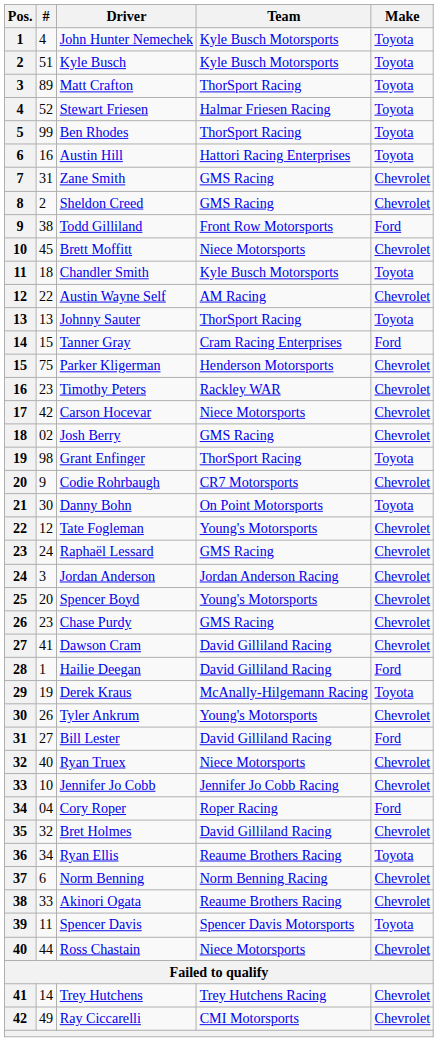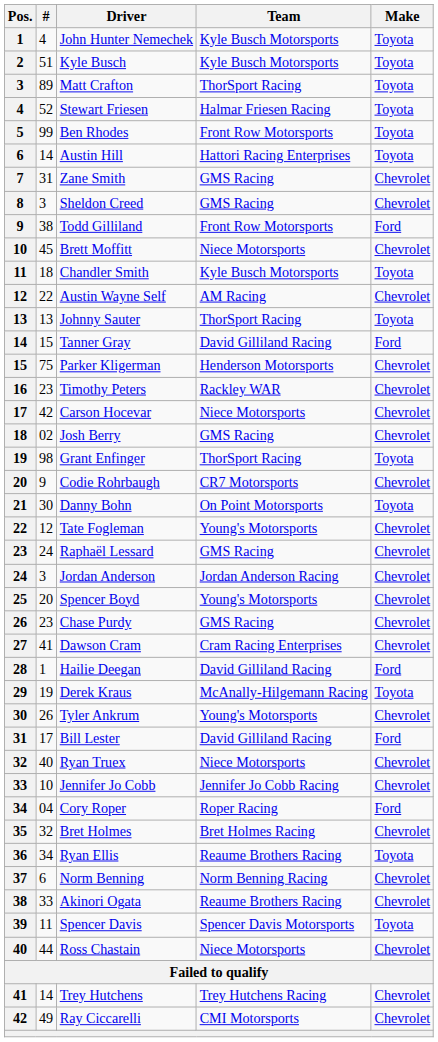Ben Rhodes | Team: ThorSport Racing -> Front Row Motorsports
Austin Hill | #: 16 -> 14
Sheldon Creed | #: 2 -> 3
Tanner Gray | Team: Cram Racing Enterprises -> David Gilliland Racing
Dawson Cram | Team: David Gilliland Racing -> Cram Racing Enterprises
Bill Lester | #: 27 -> 17
Bret Holmes | Team: David Gilliland Racing -> Bret Holmes Racing
